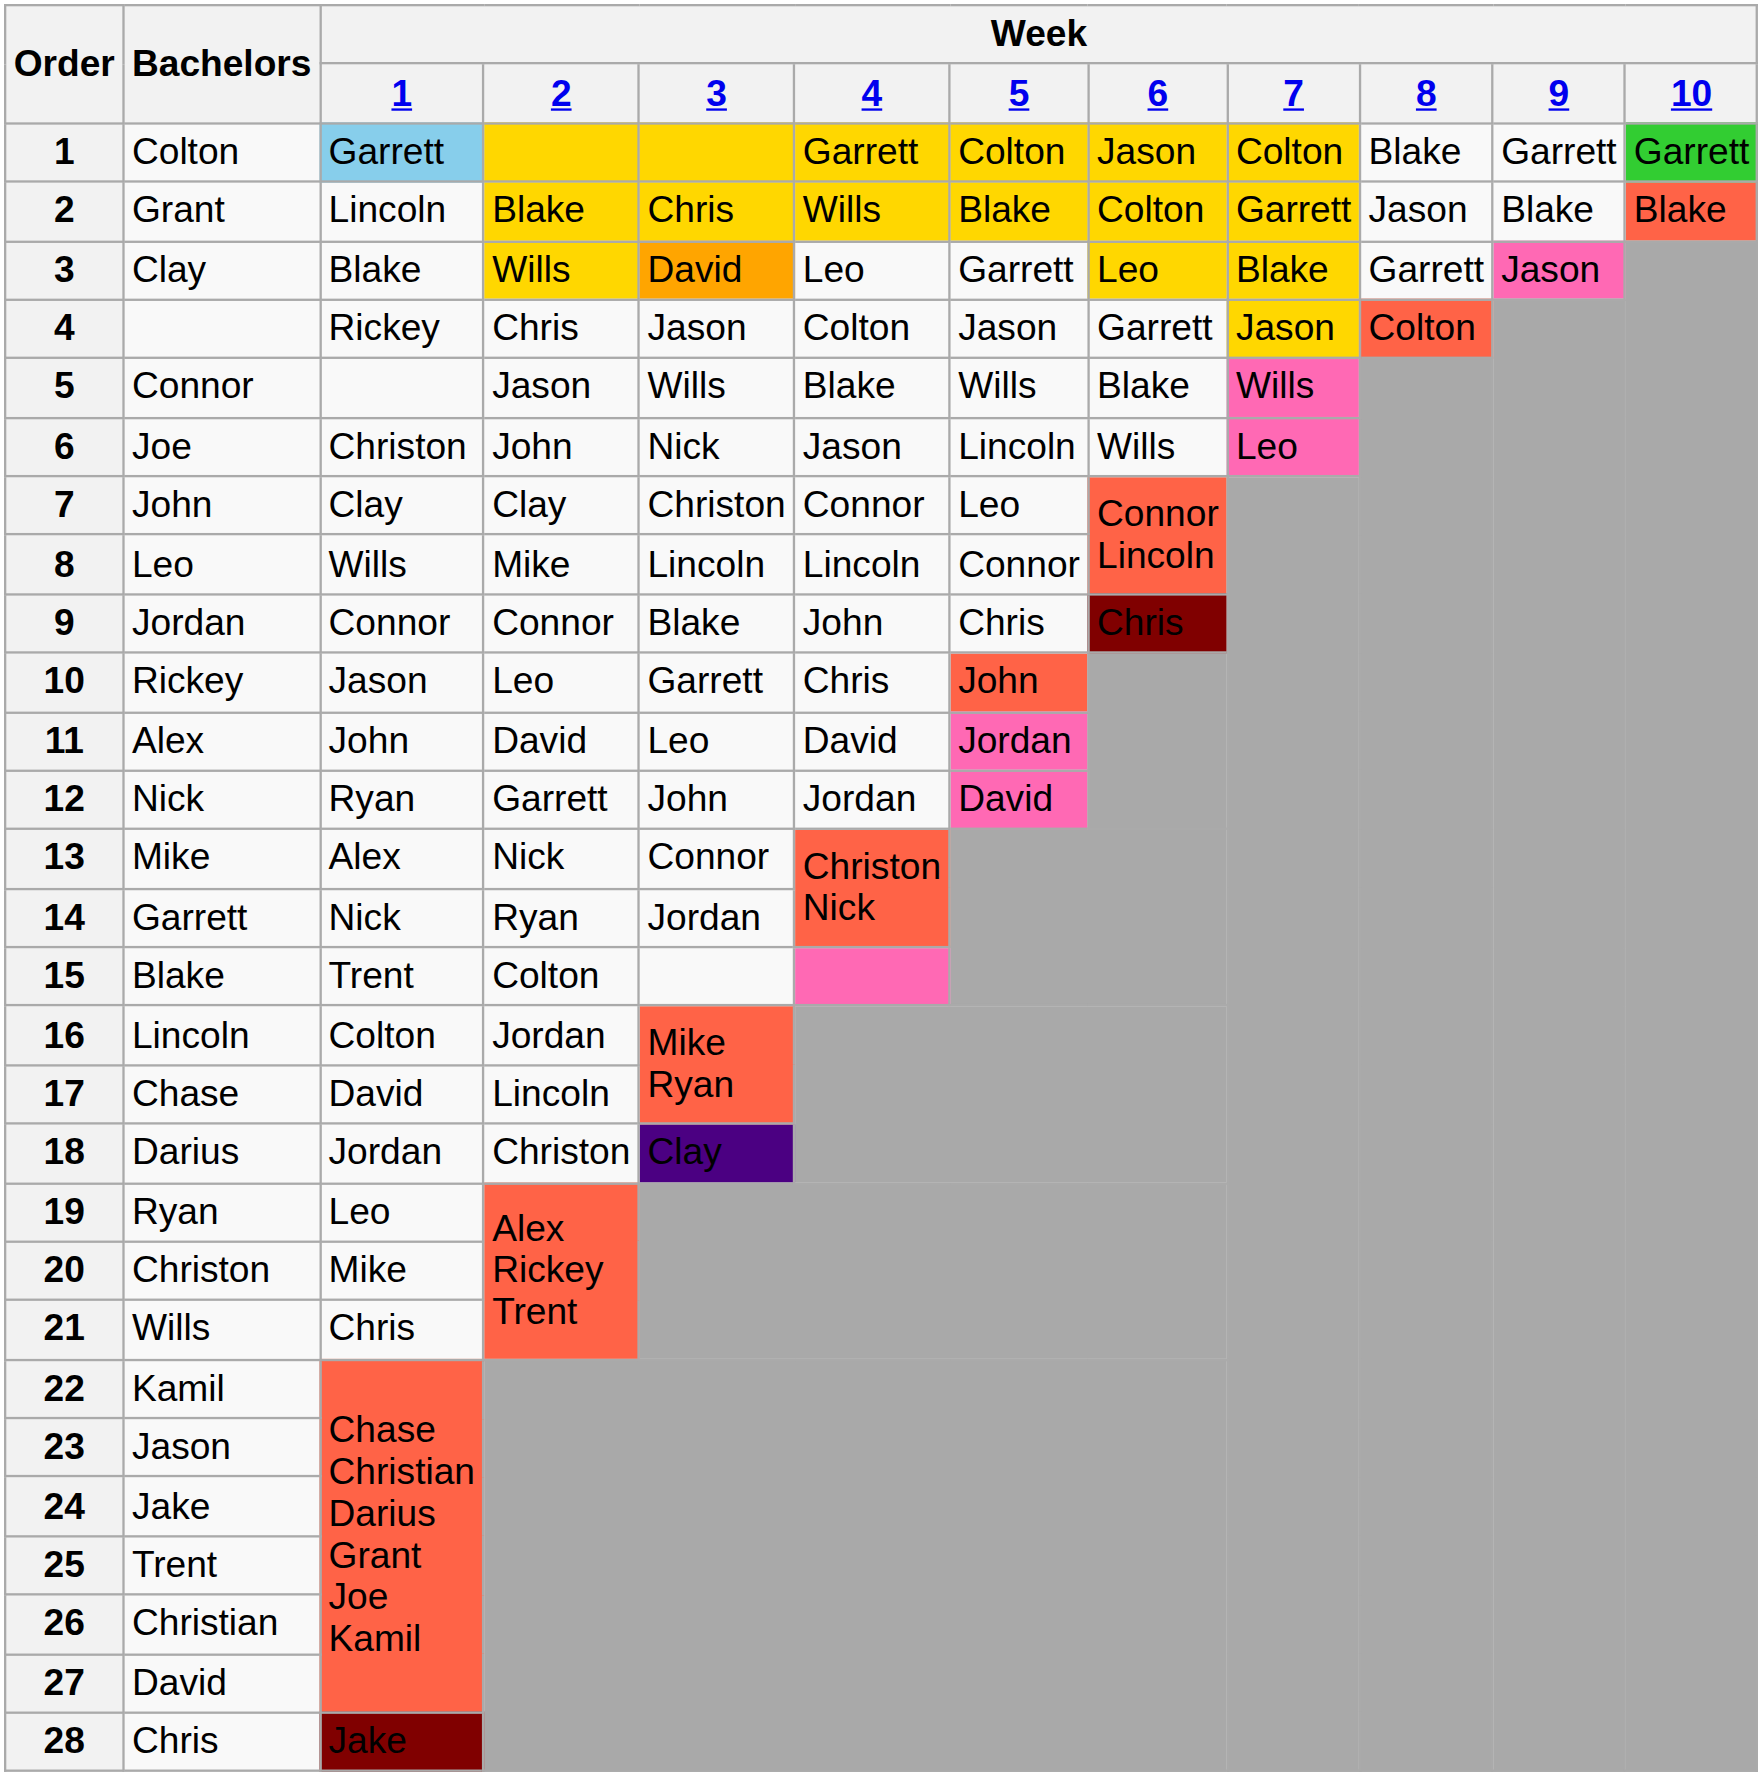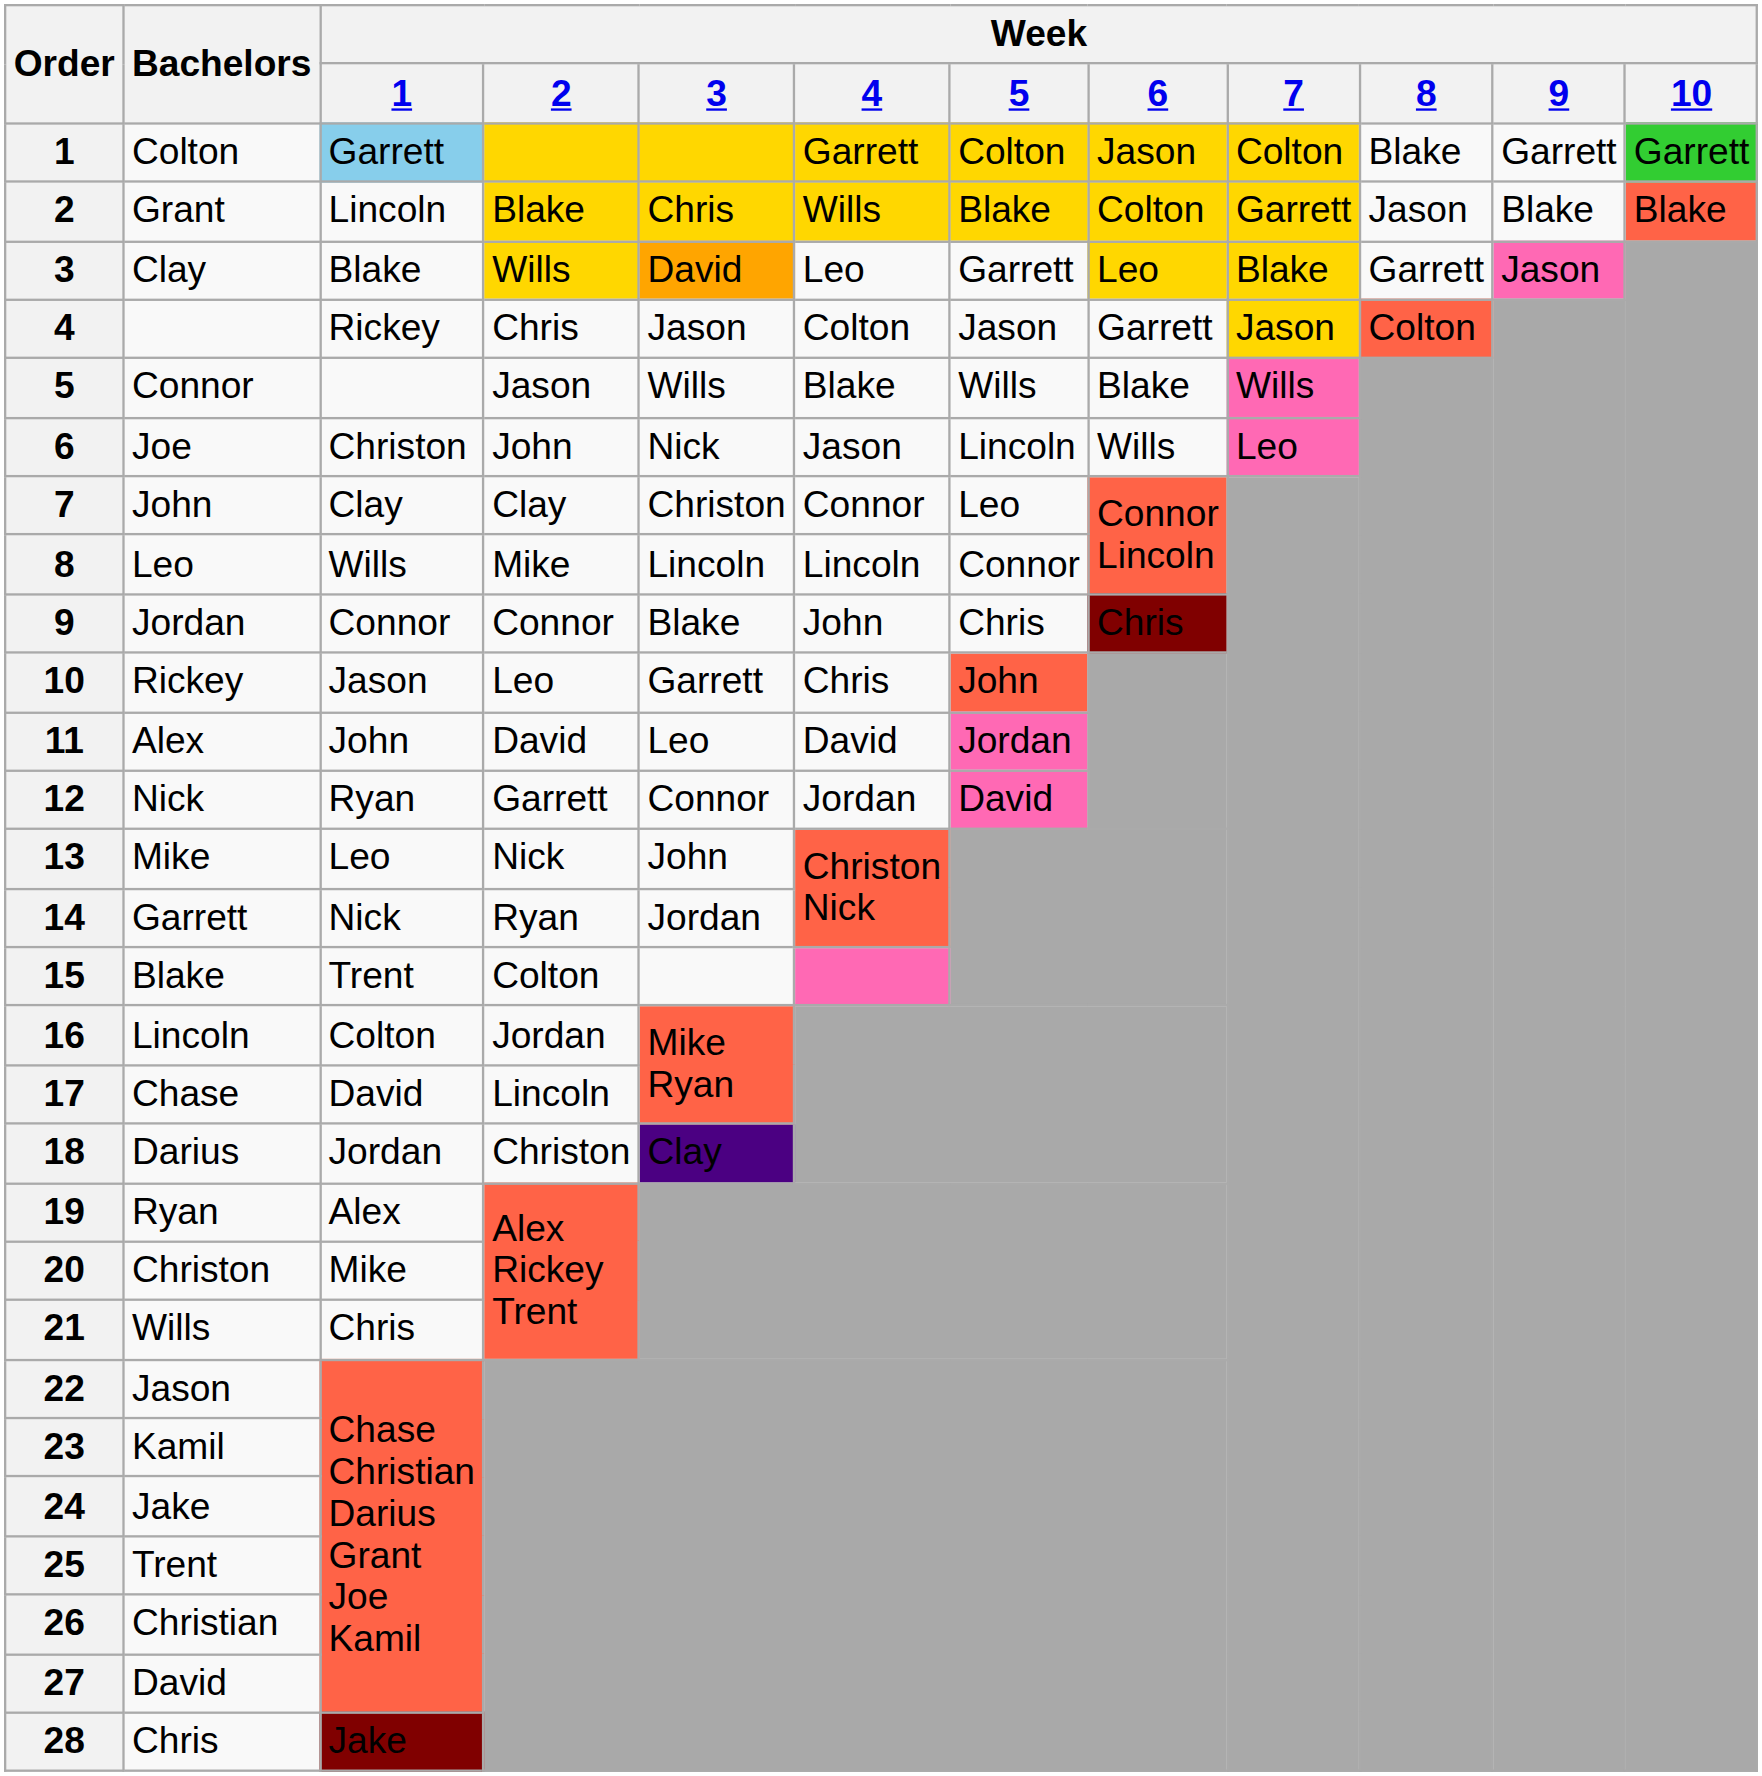12 | Week / 3: John -> Connor
13 | Week / 1: Alex -> Leo
13 | Week / 3: Connor -> John
19 | Week / 1: Leo -> Alex
22 | Bachelors: Kamil -> Jason
23 | Bachelors: Jason -> Kamil
